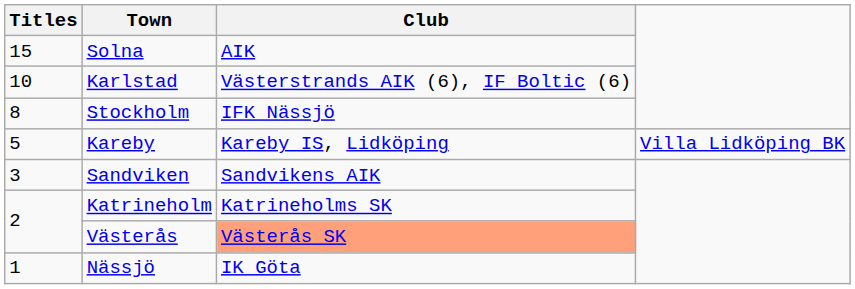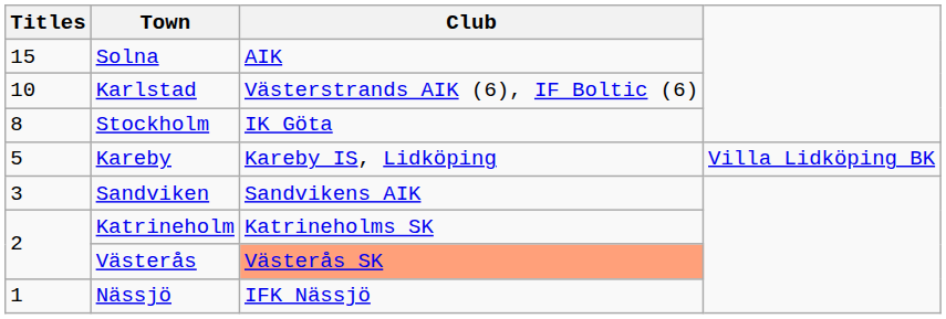Stockholm | Club: IFK Nässjö -> IK Göta
Nässjö | Club: IK Göta -> IFK Nässjö
